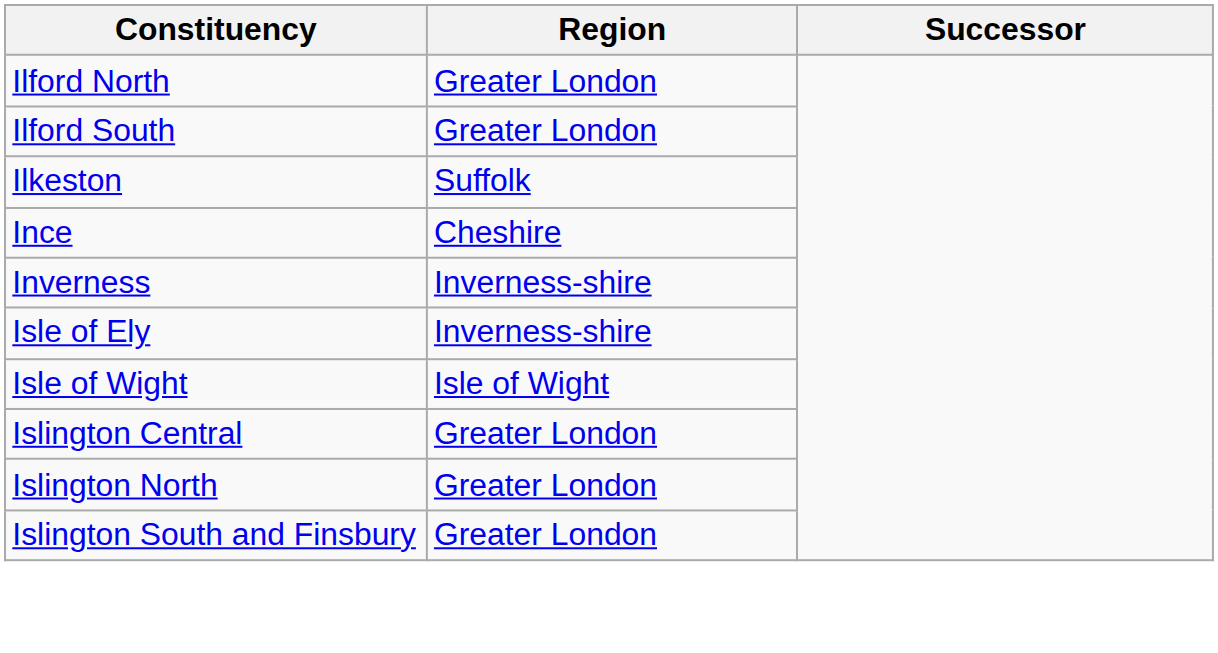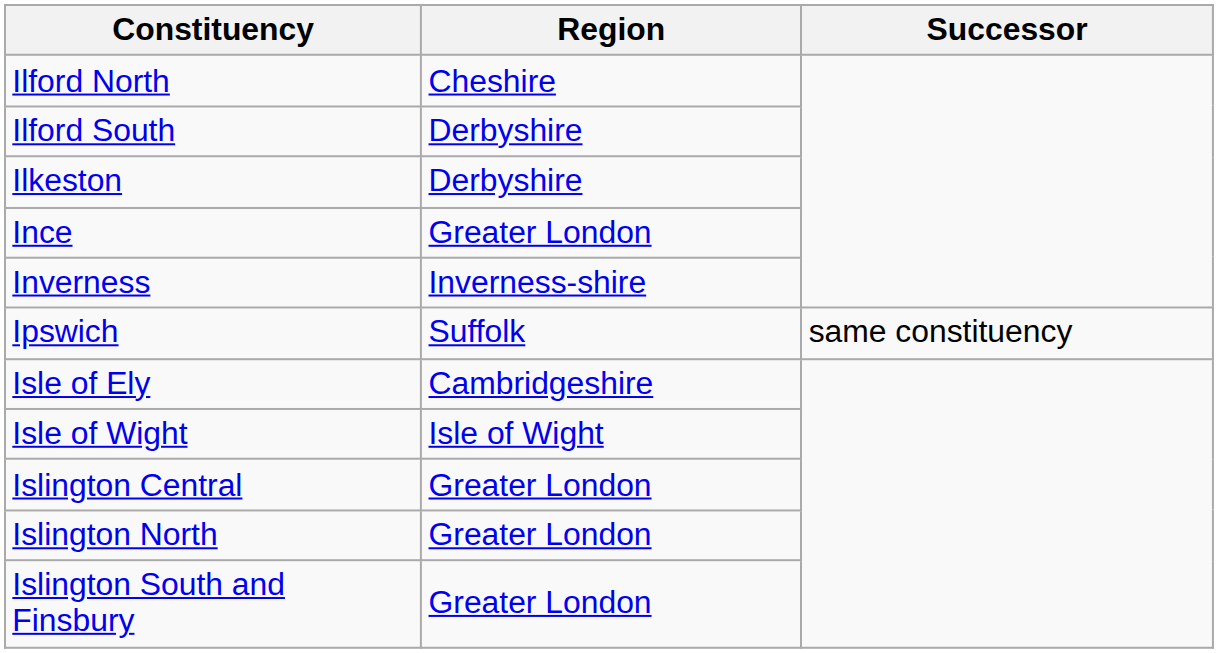Ilford North | Region: Greater London -> Cheshire
Ilford South | Region: Greater London -> Derbyshire
Ilkeston | Region: Suffolk -> Derbyshire
Ince | Region: Cheshire -> Greater London
+ row: Ipswich | Suffolk | same constituency
Isle of Ely | Region: Inverness-shire -> Cambridgeshire
